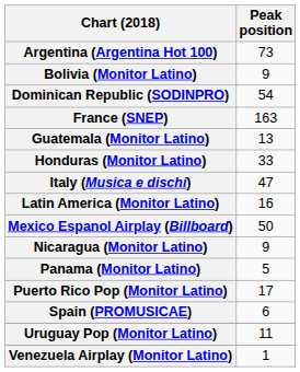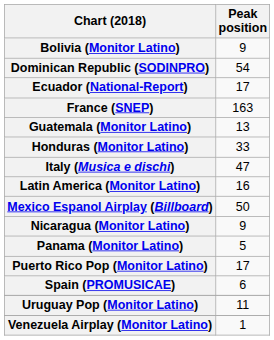- row: Argentina (Argentina Hot 100) | 73
+ row: Ecuador (National-Report) | 17
